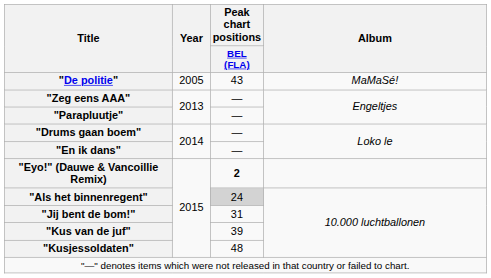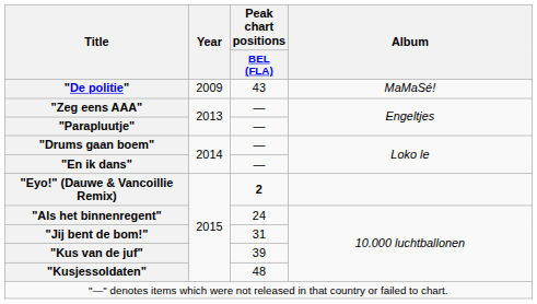"De politie" | Year: 2005 -> 2009
"Als het binnenregent" | Peak chart positions / BEL (FLA): lightgrey background -> no background
